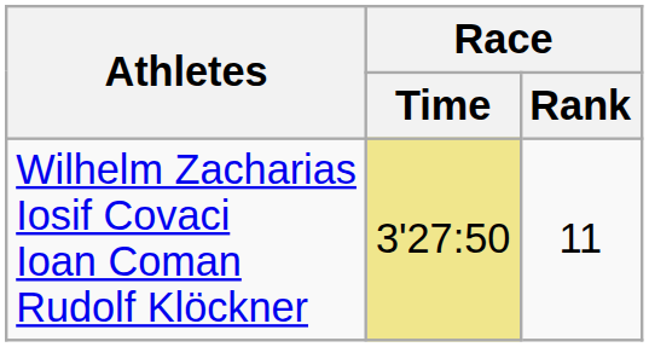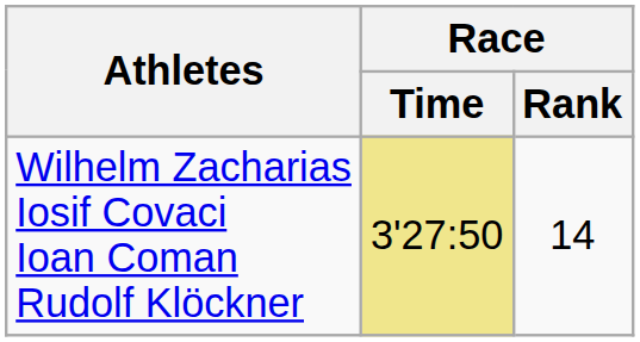Wilhelm Zacharias Iosif Covaci Ioan Coman Rudolf Klöckner | Race / Rank: 11 -> 14
